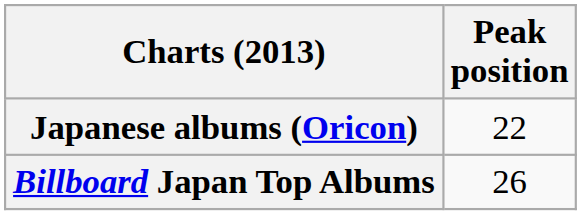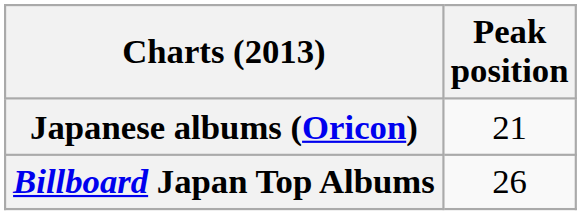Japanese albums (Oricon) | Peak position: 22 -> 21
